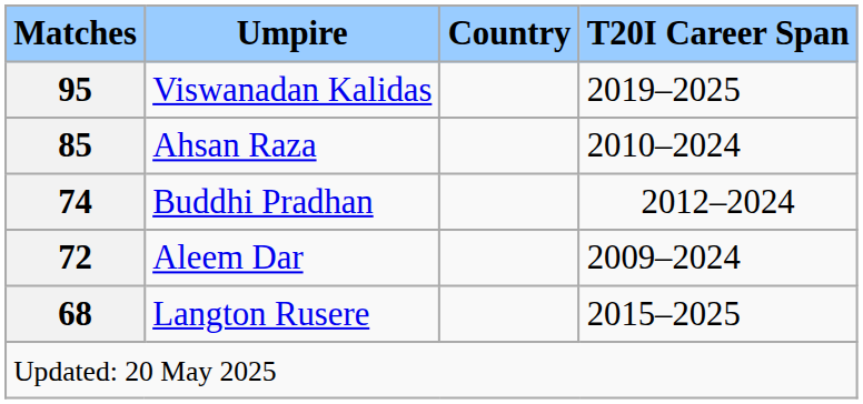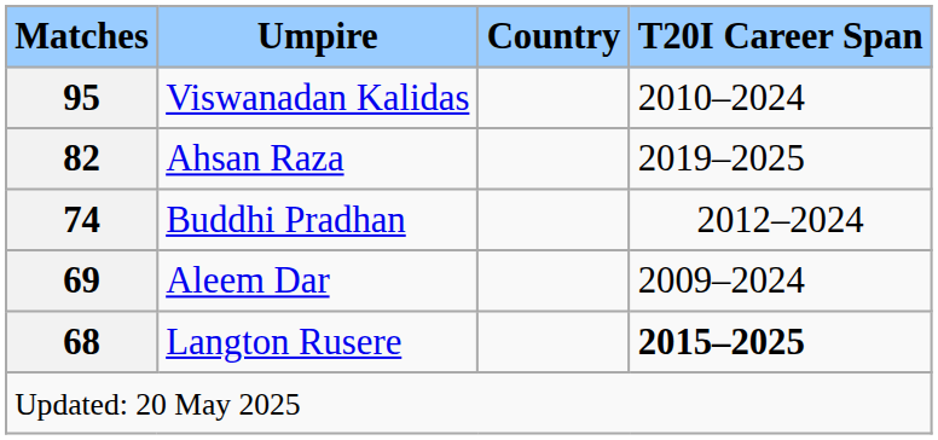Viswanadan Kalidas | T20I Career Span: 2019–2025 -> 2010–2024
Ahsan Raza | Matches: 85 -> 82
Ahsan Raza | T20I Career Span: 2010–2024 -> 2019–2025
Aleem Dar | Matches: 72 -> 69
Langton Rusere | T20I Career Span: normal -> bold
